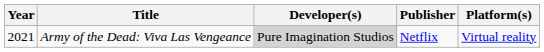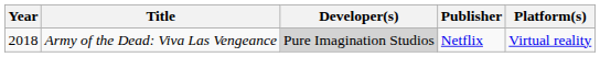Army of the Dead: Viva Las Vengeance | Year: 2021 -> 2018
